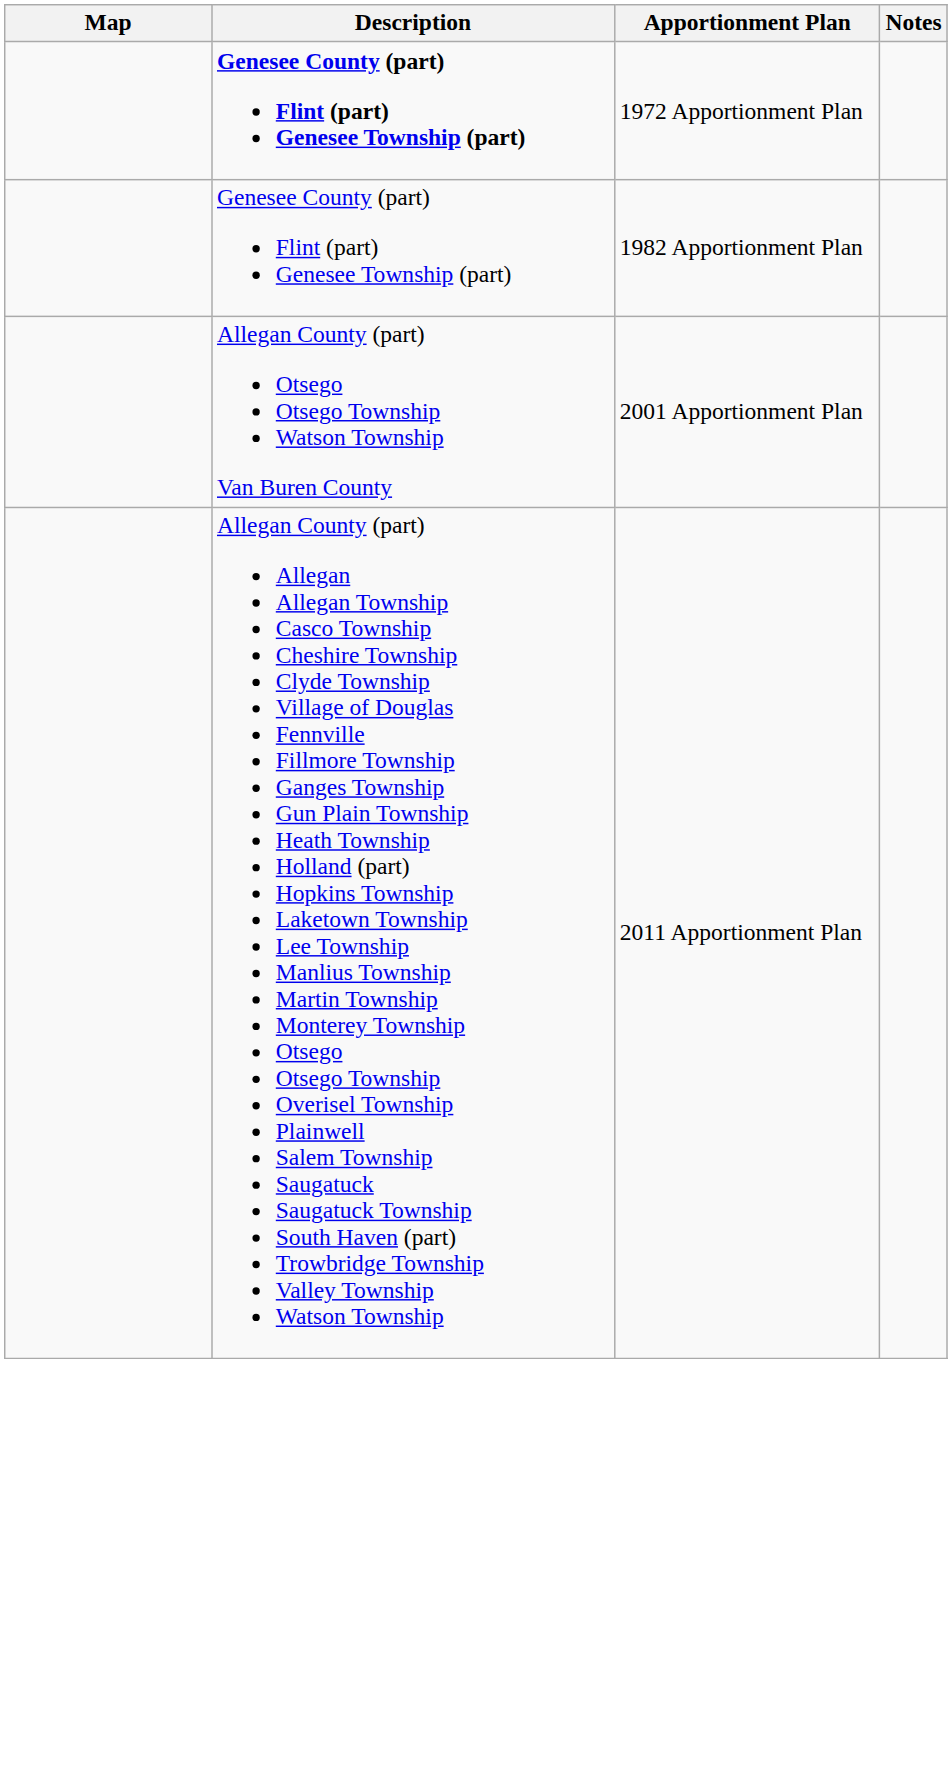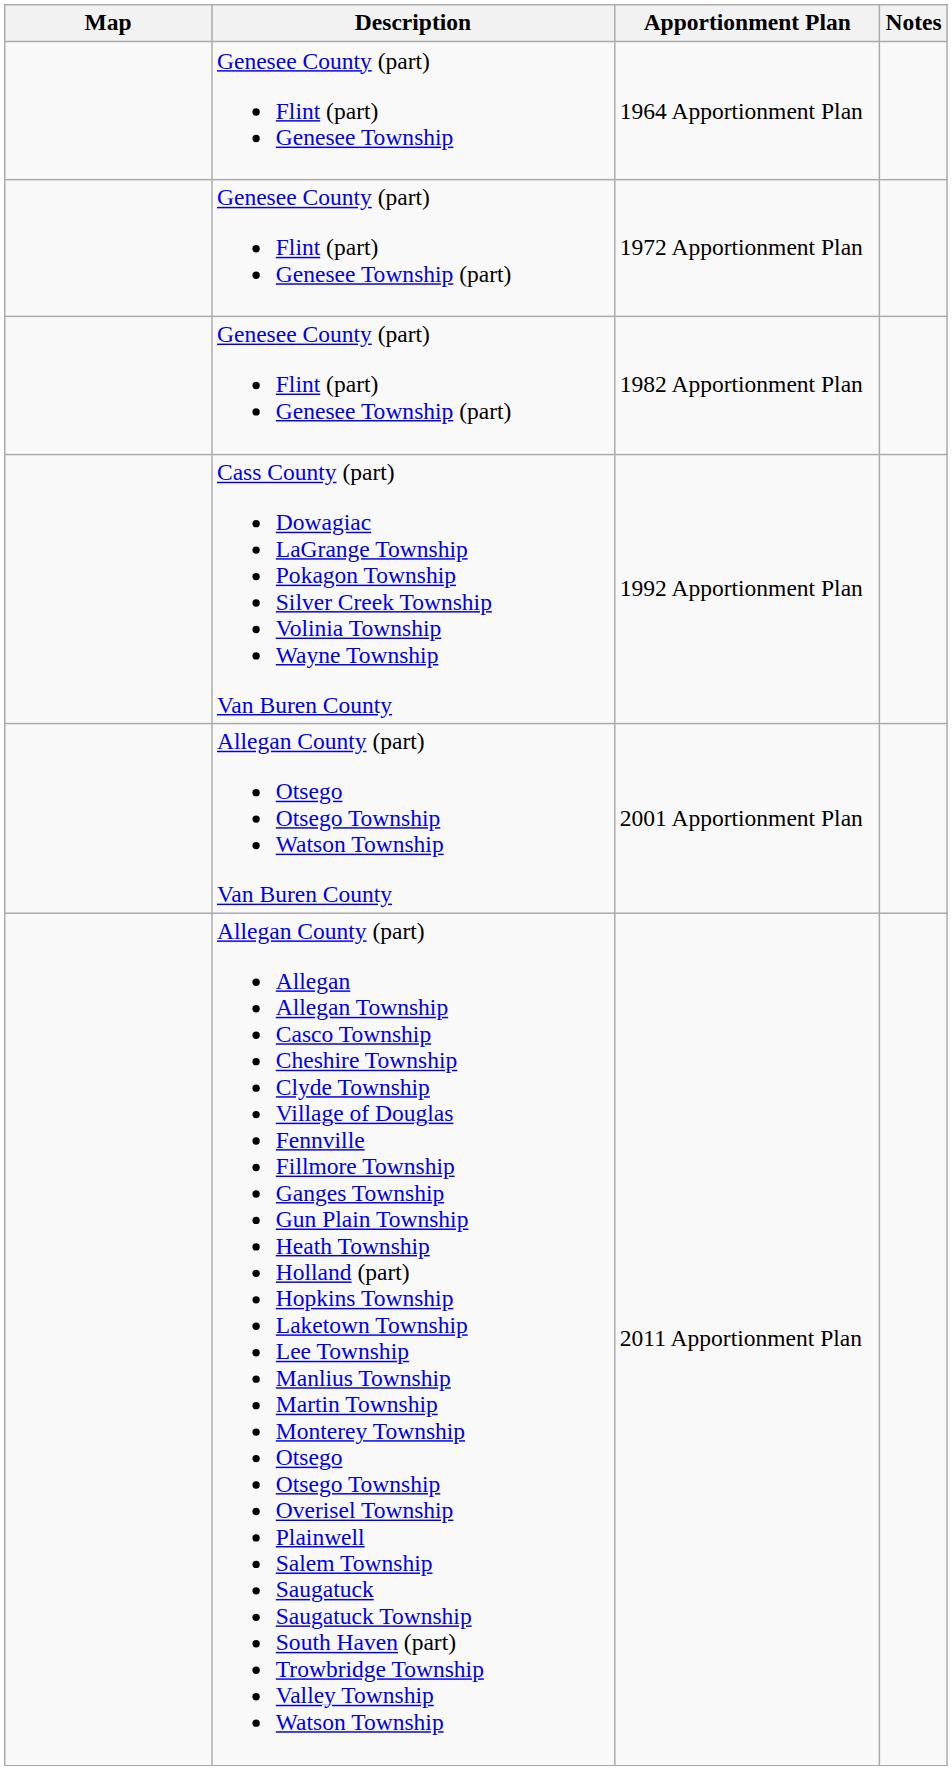+ row: Genesee County (part) Flint (part) Genesee Township | 1964 Apportionment Plan
1972 Apportionment Plan | Description: bold -> normal
+ row: Cass County (part) Dowagiac LaGrange Township Pokagon Township Silver Creek Township Volinia Township Wayne Township Van Buren County | 1992 Apportionment Plan
